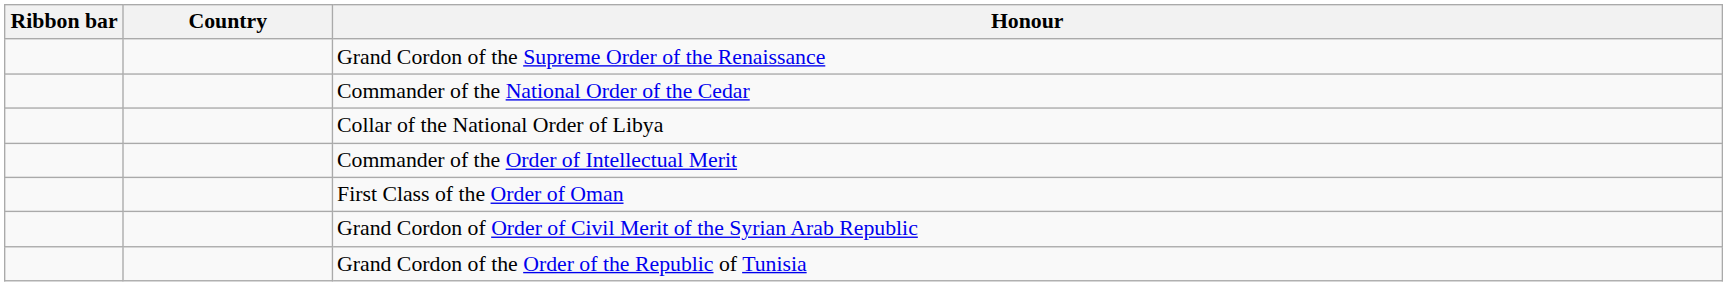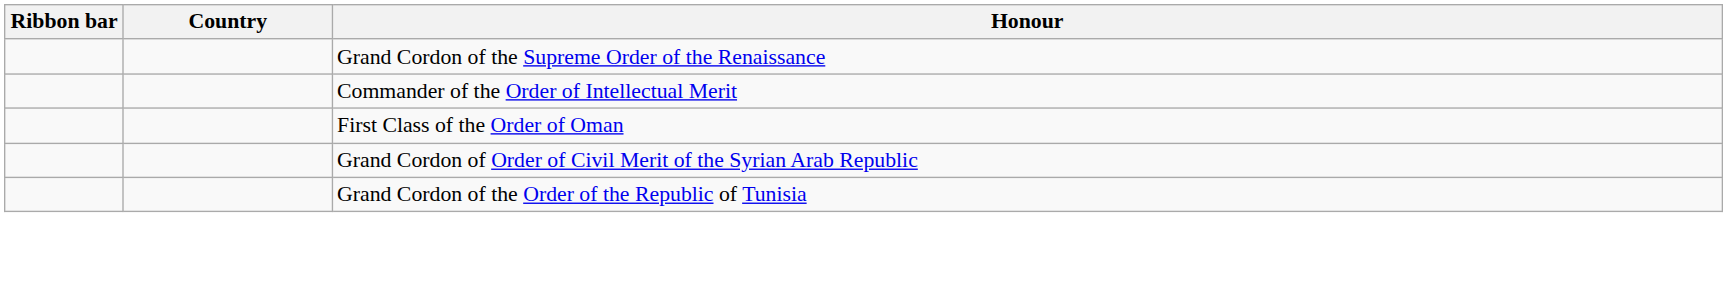- row: Commander of the National Order of the Cedar
- row: Collar of the National Order of Libya
